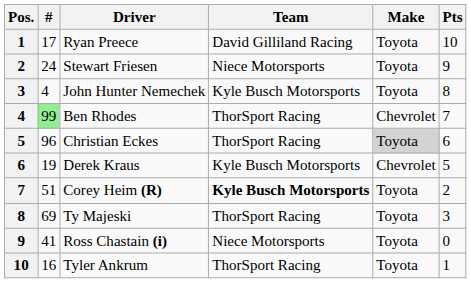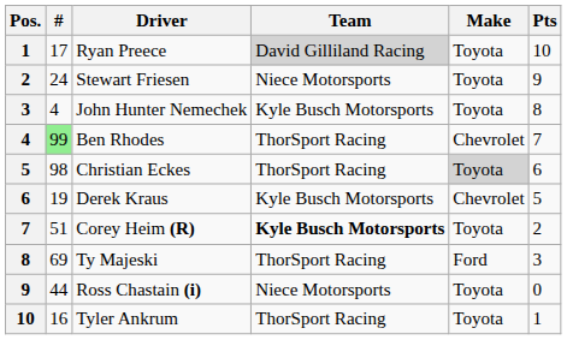Ryan Preece | Team: no background -> lightgrey background
Christian Eckes | #: 96 -> 98
Ty Majeski | Make: Toyota -> Ford
Ross Chastain (i) | #: 41 -> 44
